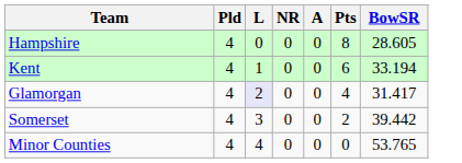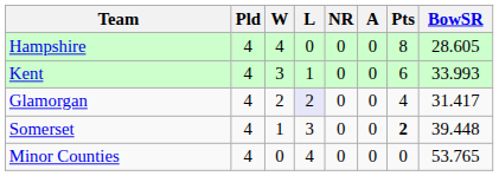+ column: W | 4 | 3 | 2 | 1 | 0
Kent | BowSR: 33.194 -> 33.993
Somerset | Pts: normal -> bold
Somerset | BowSR: 39.442 -> 39.448
